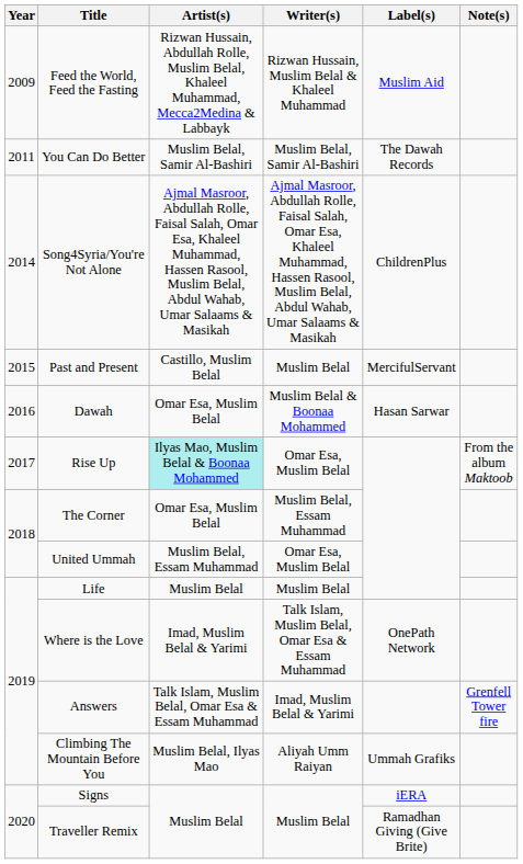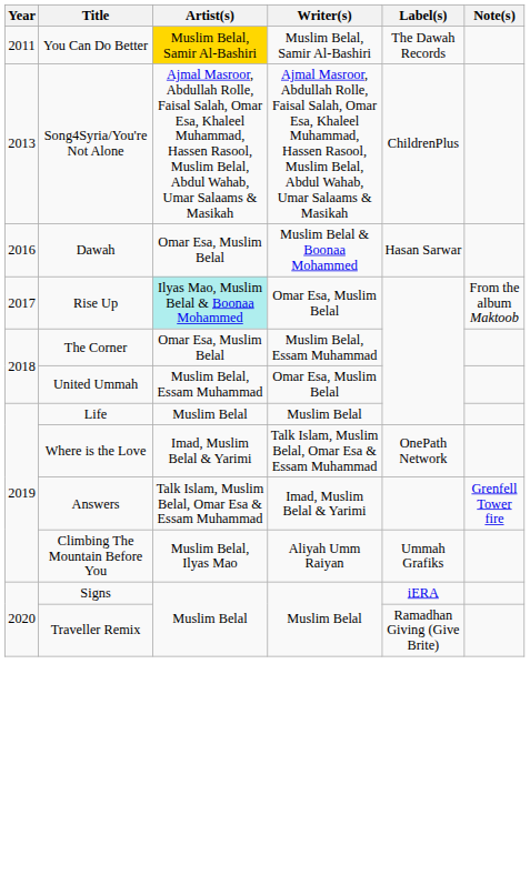- row: 2009 | Feed the World, Feed the Fasting | Rizwan Hussain, Abdullah Rolle, Muslim Belal, Khaleel Muhammad, Mecca2Medina & Labbayk | Rizwan Hussain, Muslim Belal & Khaleel Muhammad | Muslim Aid
You Can Do Better | Artist(s): no background -> gold background
Song4Syria/You're Not Alone | Year: 2014 -> 2013
- row: 2015 | Past and Present | Castillo, Muslim Belal | Muslim Belal | MercifulServant
